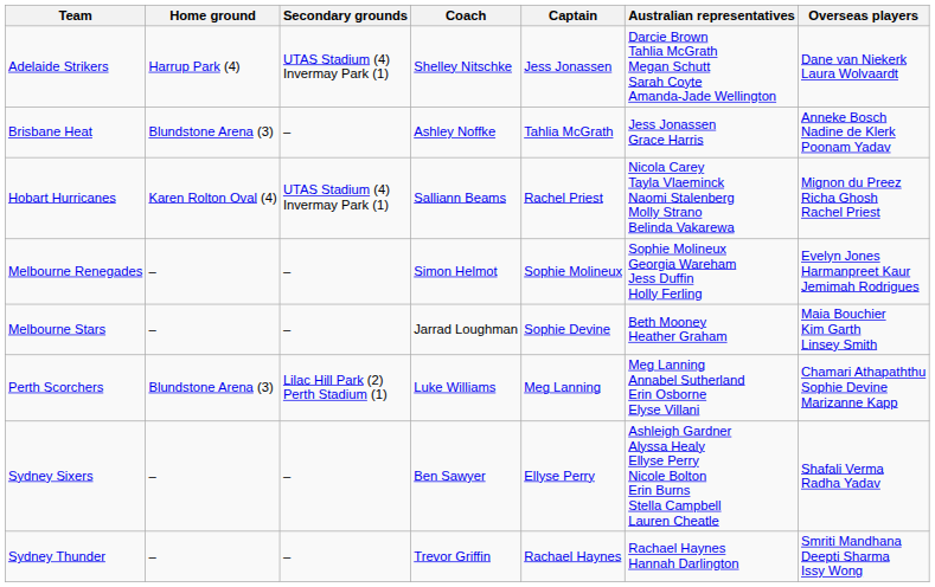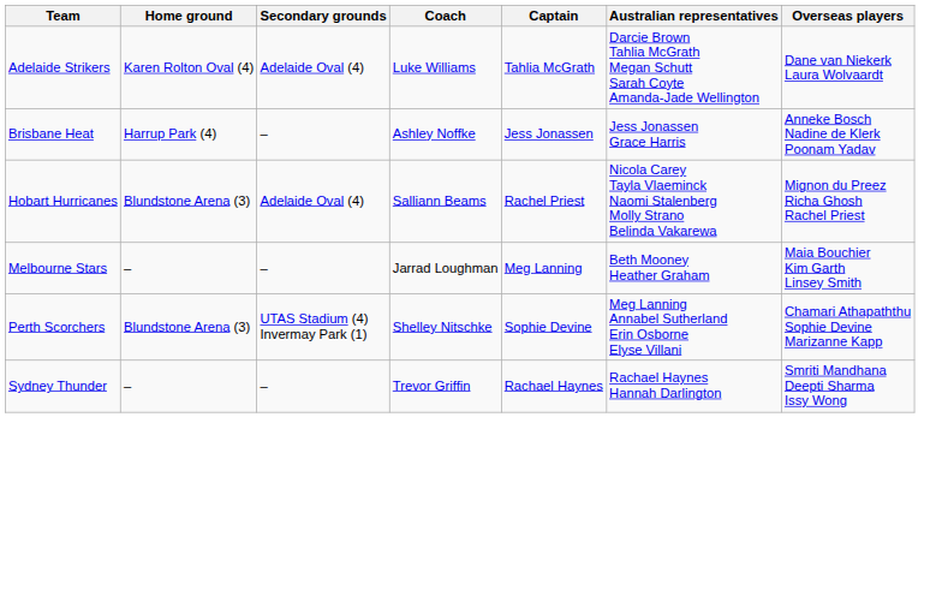Adelaide Strikers | Home ground: Harrup Park (4) -> Karen Rolton Oval (4)
Adelaide Strikers | Secondary grounds: UTAS Stadium (4) Invermay Park (1) -> Adelaide Oval (4)
Adelaide Strikers | Coach: Shelley Nitschke -> Luke Williams
Adelaide Strikers | Captain: Jess Jonassen -> Tahlia McGrath
Brisbane Heat | Home ground: Blundstone Arena (3) -> Harrup Park (4)
Brisbane Heat | Captain: Tahlia McGrath -> Jess Jonassen
Hobart Hurricanes | Home ground: Karen Rolton Oval (4) -> Blundstone Arena (3)
Hobart Hurricanes | Secondary grounds: UTAS Stadium (4) Invermay Park (1) -> Adelaide Oval (4)
- row: Melbourne Renegades | – | – | Simon Helmot | Sophie Molineux | Sophie Molineux Georgia Wareham Jess Duffin Holly Ferling | Evelyn Jones Harmanpreet Kaur Jemimah Rodrigues
Melbourne Stars | Captain: Sophie Devine -> Meg Lanning
Perth Scorchers | Secondary grounds: Lilac Hill Park (2) Perth Stadium (1) -> UTAS Stadium (4) Invermay Park (1)
Perth Scorchers | Coach: Luke Williams -> Shelley Nitschke
Perth Scorchers | Captain: Meg Lanning -> Sophie Devine
- row: Sydney Sixers | – | – | Ben Sawyer | Ellyse Perry | Ashleigh Gardner Alyssa Healy Ellyse Perry Nicole Bolton Erin Burns Stella Campbell Lauren Cheatle | Shafali Verma Radha Yadav
